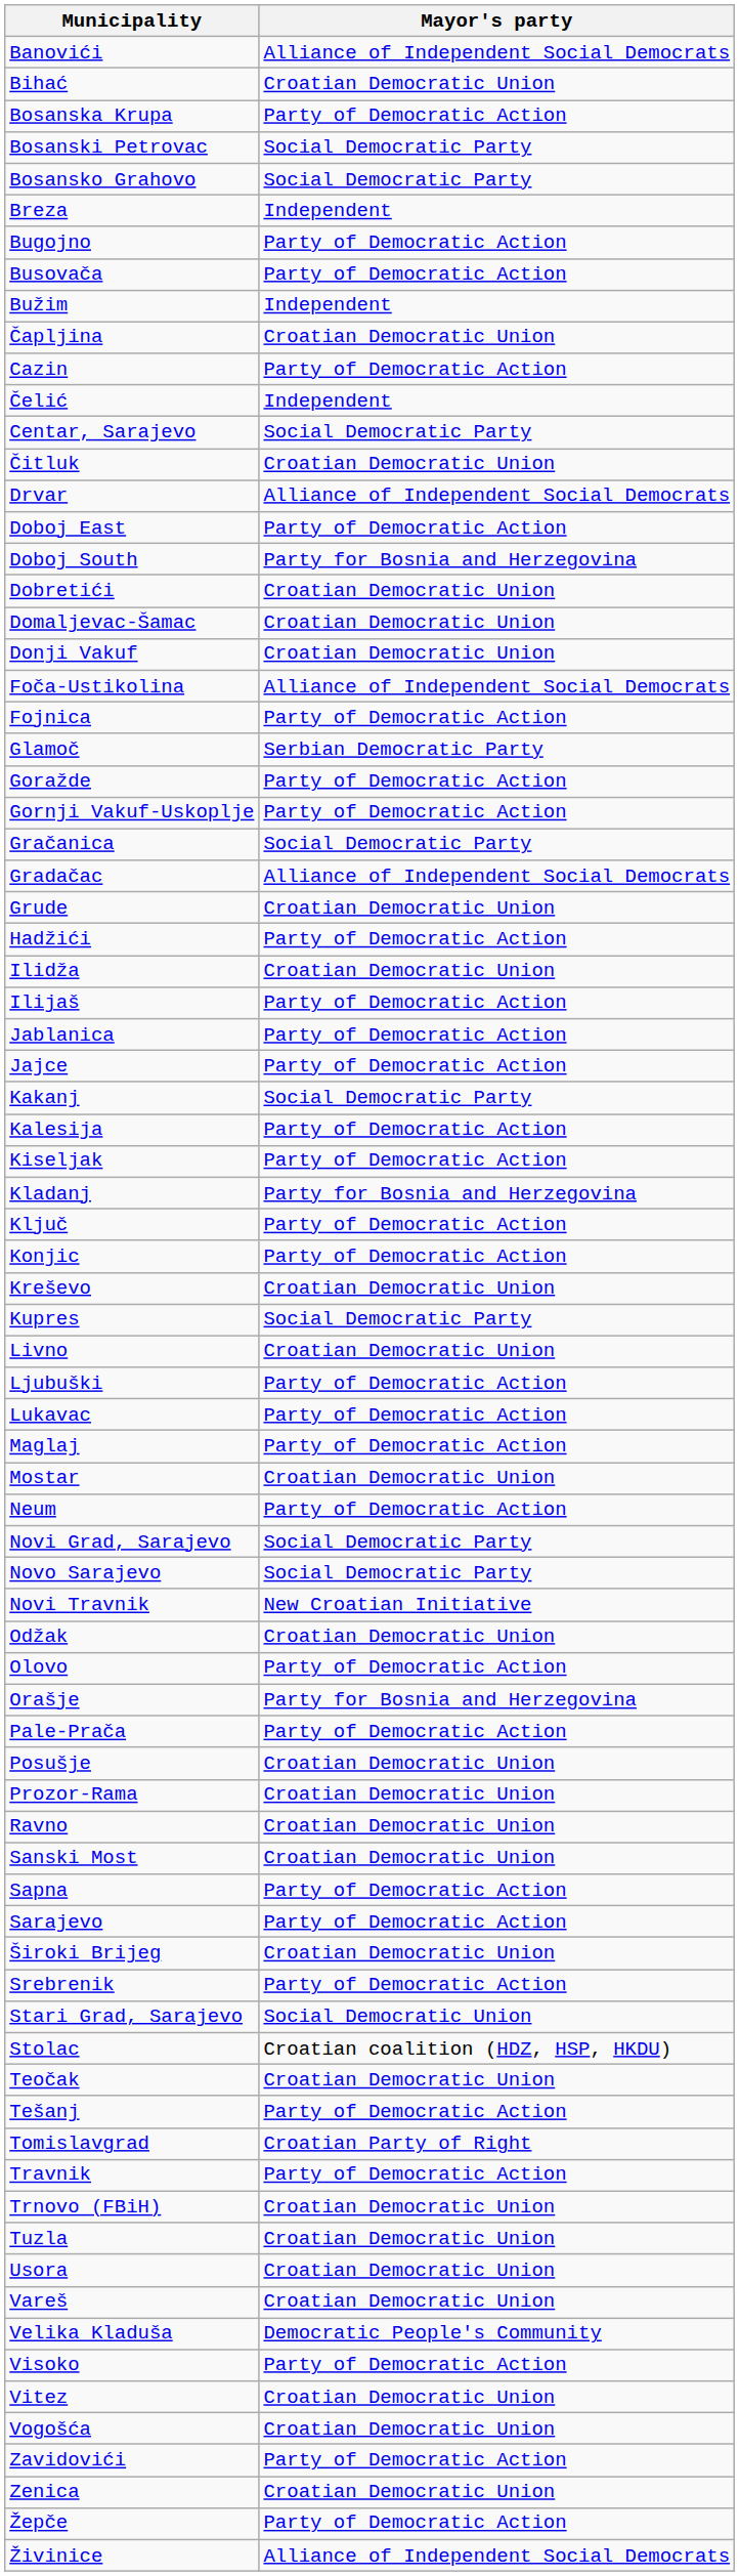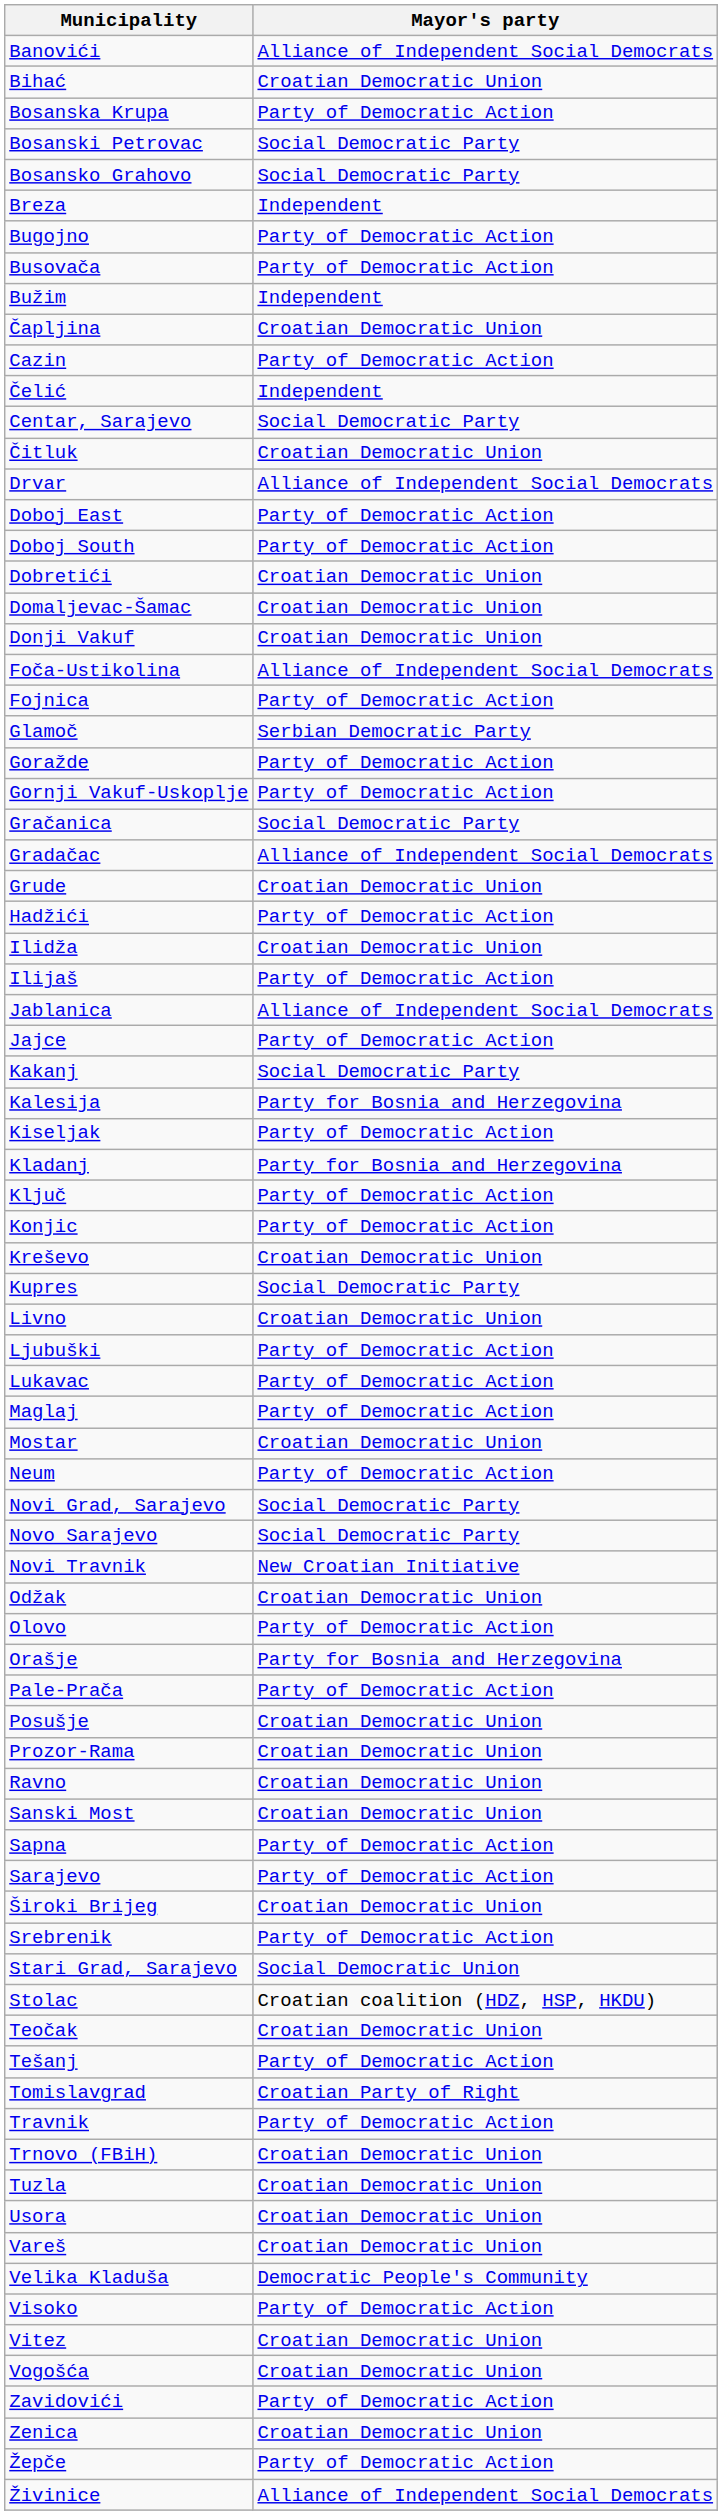Doboj South | Mayor's party: Party for Bosnia and Herzegovina -> Party of Democratic Action
Jablanica | Mayor's party: Party of Democratic Action -> Alliance of Independent Social Democrats
Kalesija | Mayor's party: Party of Democratic Action -> Party for Bosnia and Herzegovina
